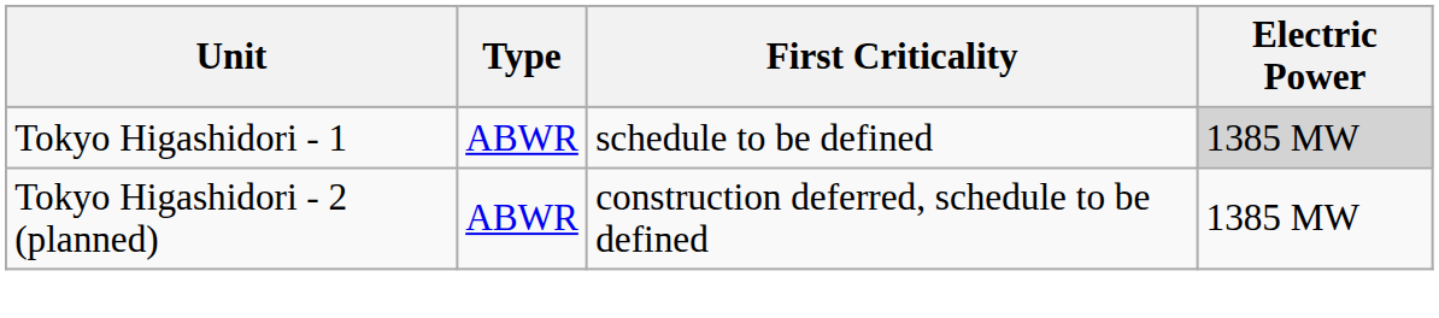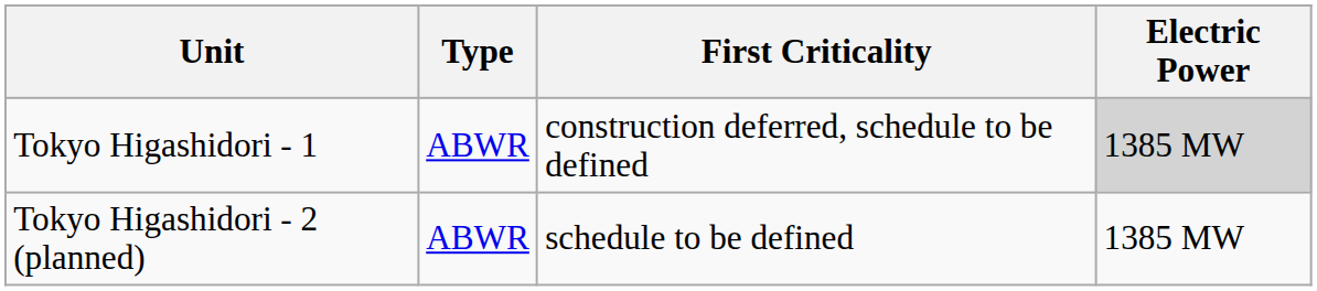Tokyo Higashidori - 1 | First Criticality: schedule to be defined -> construction deferred, schedule to be defined
Tokyo Higashidori - 2 (planned) | First Criticality: construction deferred, schedule to be defined -> schedule to be defined
